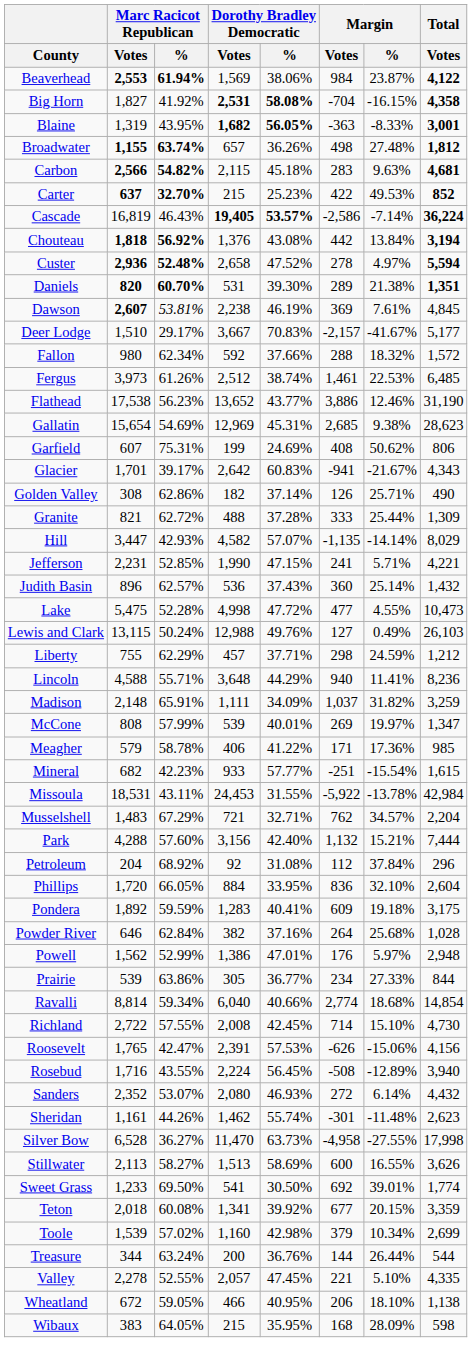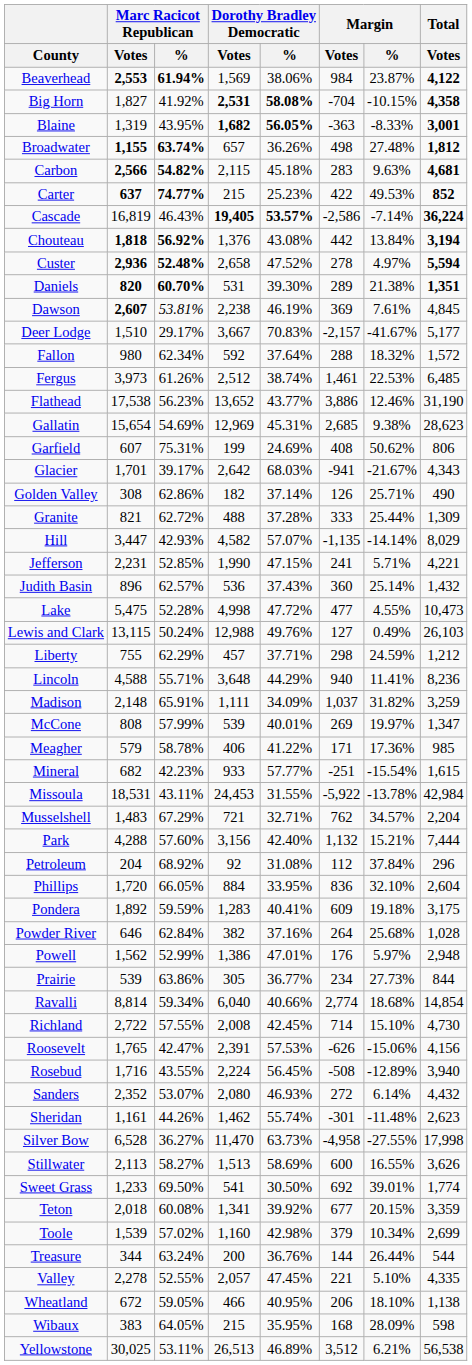Big Horn | Margin / %: -16.15% -> -10.15%
Carter | Marc Racicot Republican / %: 32.70% -> 74.77%
Fallon | Dorothy Bradley Democratic / %: 37.66% -> 37.64%
Glacier | Dorothy Bradley Democratic / %: 60.83% -> 68.03%
Prairie | Margin / %: 27.33% -> 27.73%
+ row: Yellowstone | 30,025 | 53.11% | 26,513 | 46.89% | 3,512 | 6.21% | 56,538
